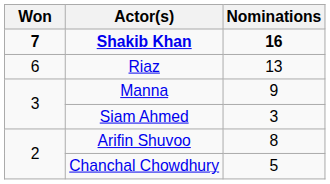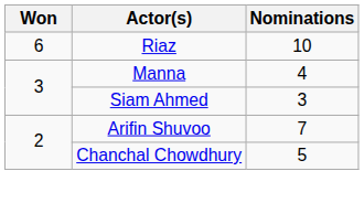- row: 7 | Shakib Khan | 16
Riaz | Nominations: 13 -> 10
Manna | Nominations: 9 -> 4
Arifin Shuvoo | Nominations: 8 -> 7
